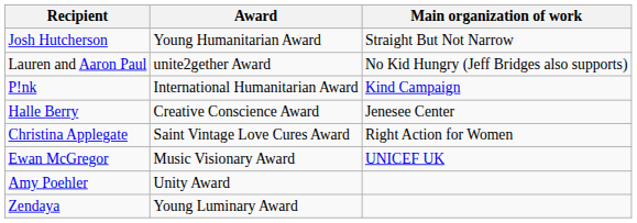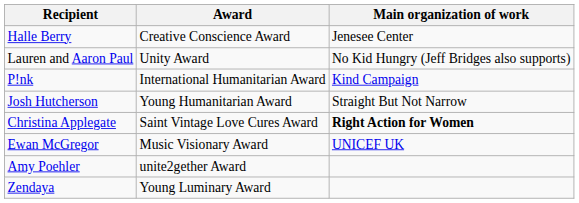rows swapped: Halle Berry <-> Josh Hutcherson
Lauren and Aaron Paul | Award: unite2gether Award -> Unity Award
Christina Applegate | Main organization of work: normal -> bold
Amy Poehler | Award: Unity Award -> unite2gether Award
